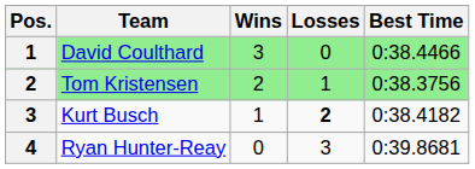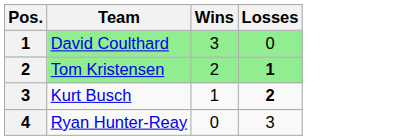- column: Best Time | 0:38.4466 | 0:38.3756 | 0:38.4182 | 0:39.8681
Tom Kristensen | Losses: normal -> bold
